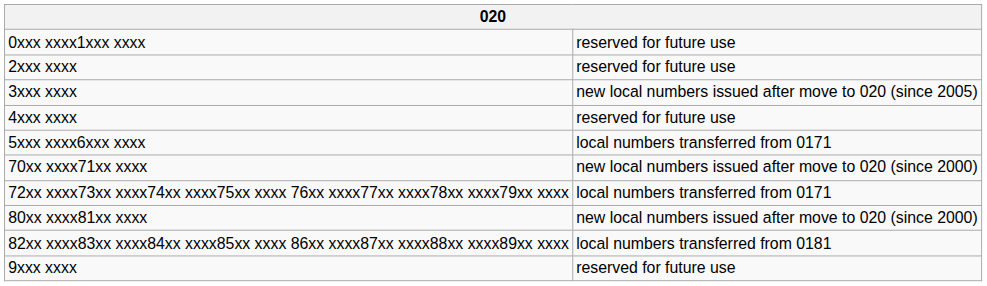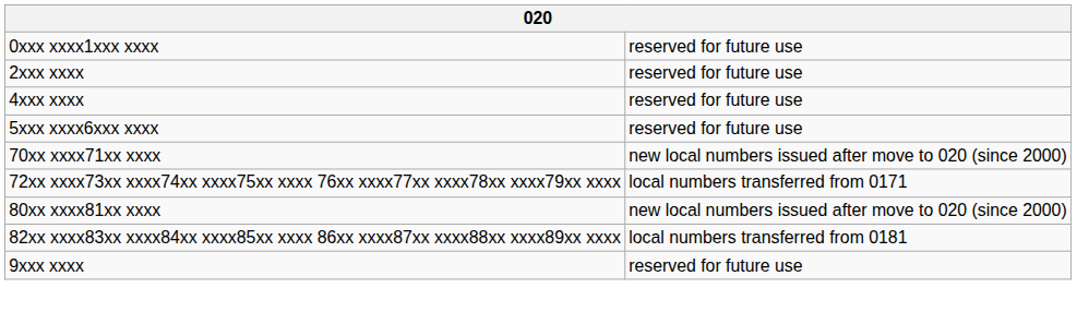- row: 3xxx xxxx | new local numbers issued after move to 020 (since 2005)
5xxx xxxx6xxx xxxx | column 2: local numbers transferred from 0171 -> reserved for future use
